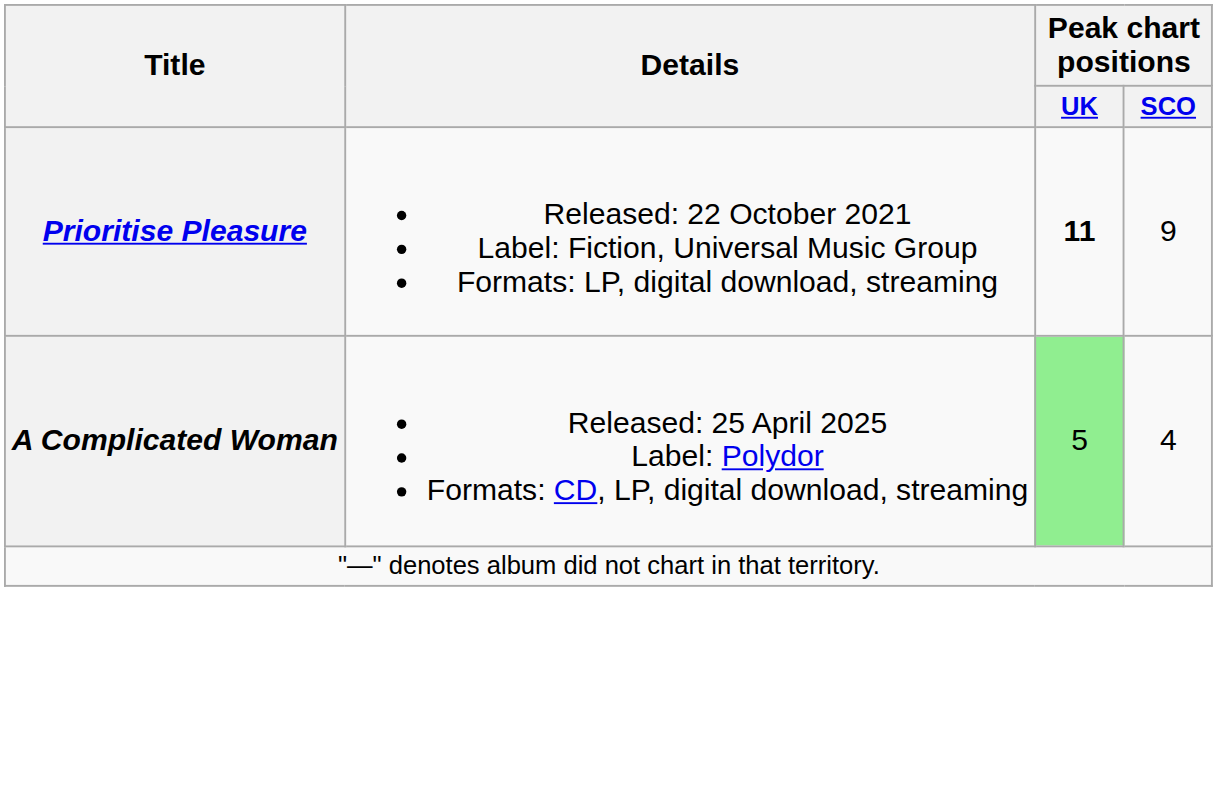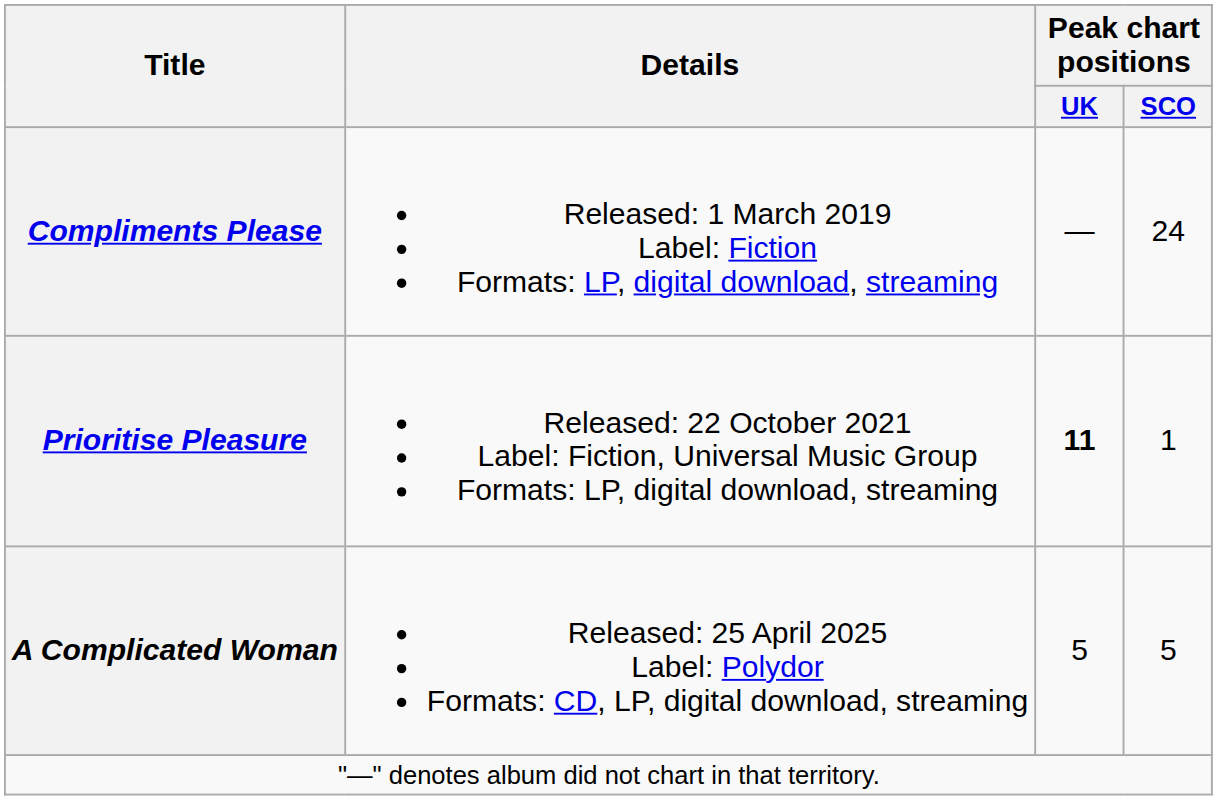+ row: Compliments Please | Released: 1 March 2019 Label: Fiction Formats: LP, digital download, streaming | — | 24
Prioritise Pleasure | Peak chart positions / SCO: 9 -> 1
A Complicated Woman | Peak chart positions / UK: lightgreen background -> no background
A Complicated Woman | Peak chart positions / SCO: 4 -> 5
